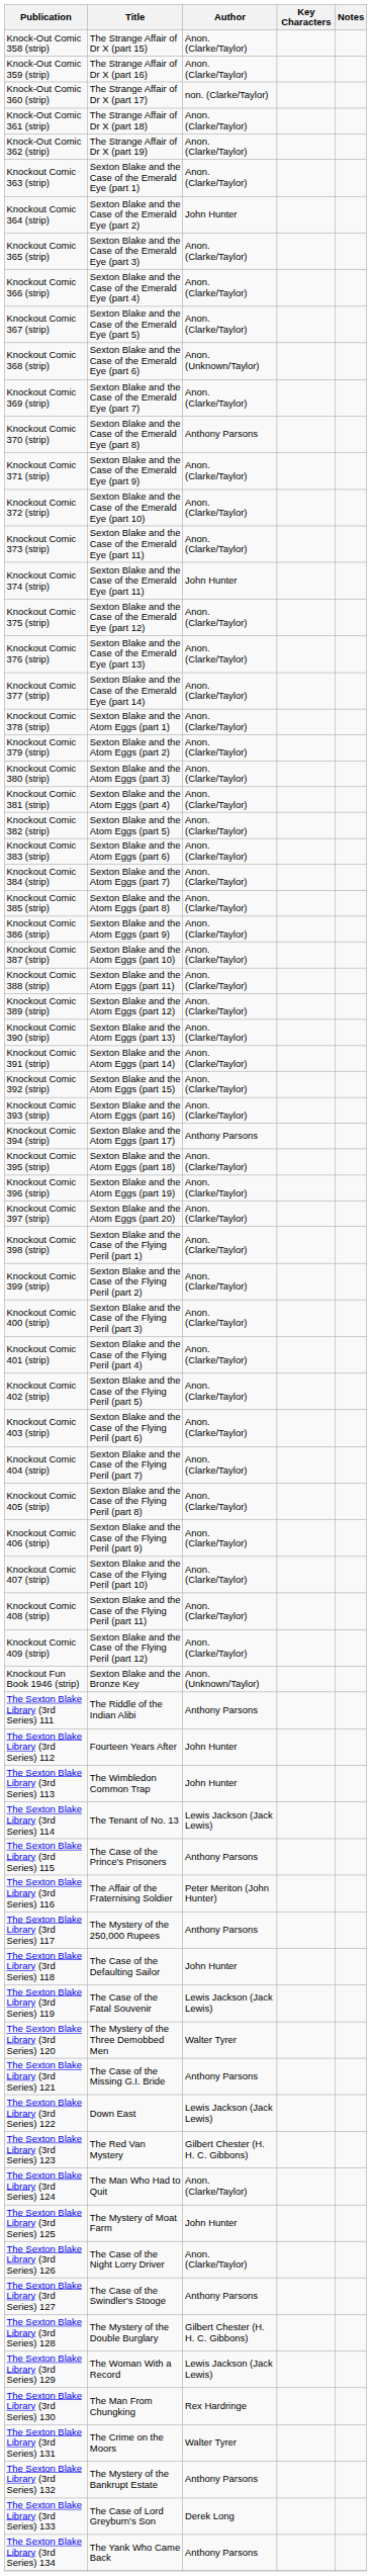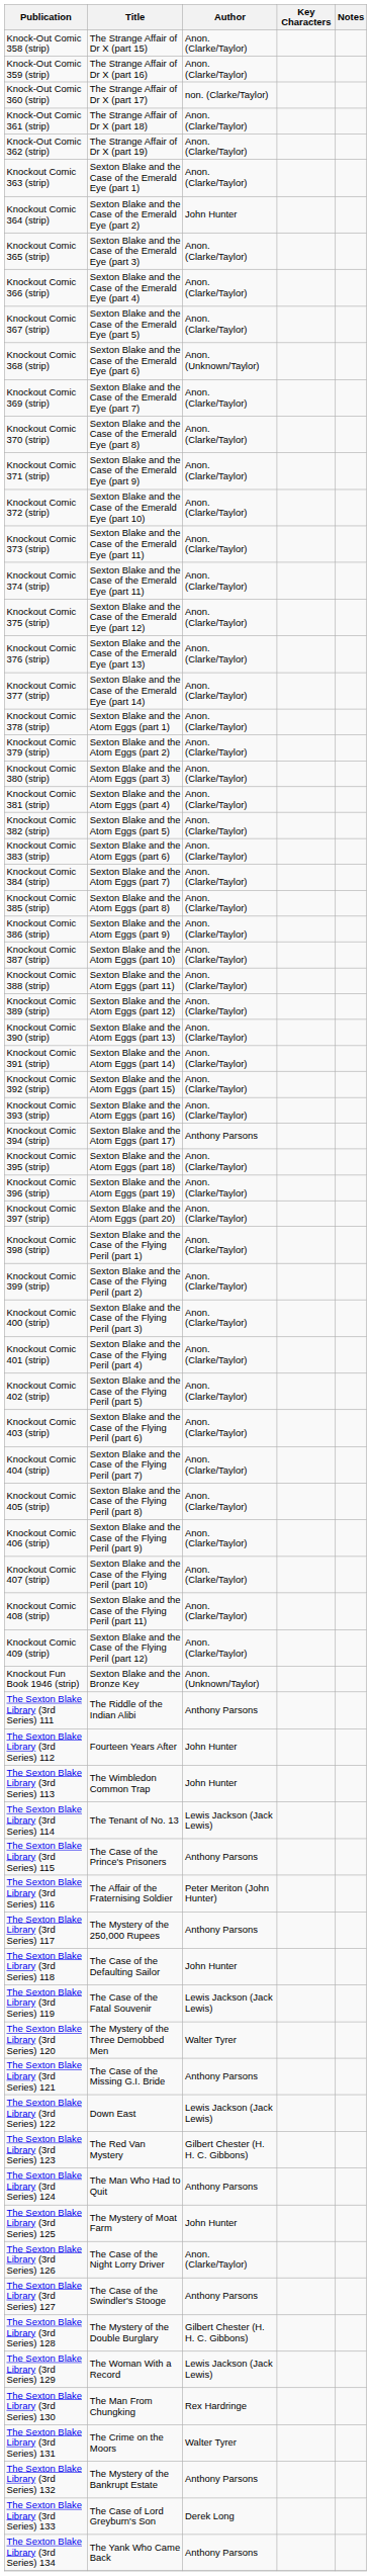Knockout Comic 370 (strip) | Author: Anthony Parsons -> Anon. (Clarke/Taylor)
Knockout Comic 374 (strip) | Author: John Hunter -> Anon. (Clarke/Taylor)
The Sexton Blake Library (3rd Series) 124 | Author: Anon. (Clarke/Taylor) -> Anthony Parsons
